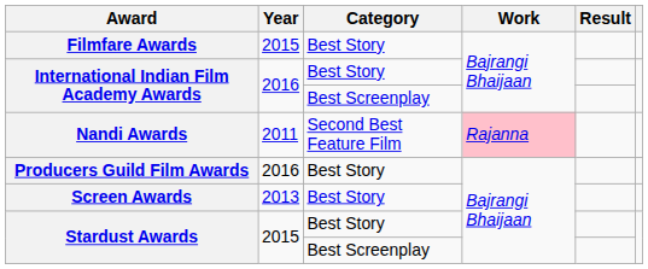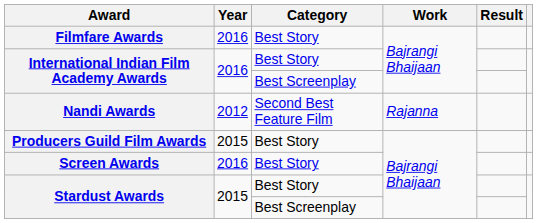Filmfare Awards | Year: 2015 -> 2016
Nandi Awards | Year: 2011 -> 2012
Nandi Awards | Work: pink background -> no background
Producers Guild Film Awards | Year: 2016 -> 2015
Screen Awards | Year: 2013 -> 2016
